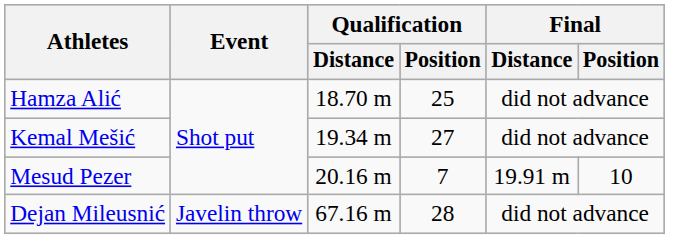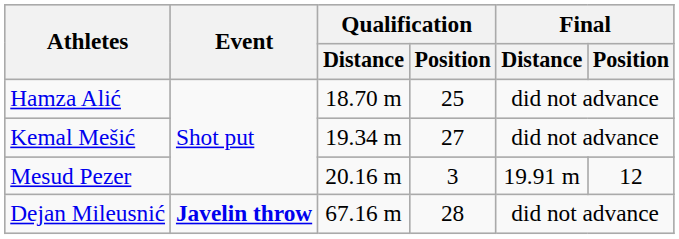Mesud Pezer | Qualification / Position: 7 -> 3
Mesud Pezer | Final / Position: 10 -> 12
Dejan Mileusnić | Event: normal -> bold
